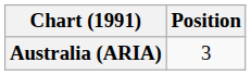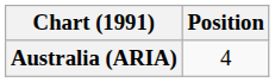Australia (ARIA) | Position: 3 -> 4
